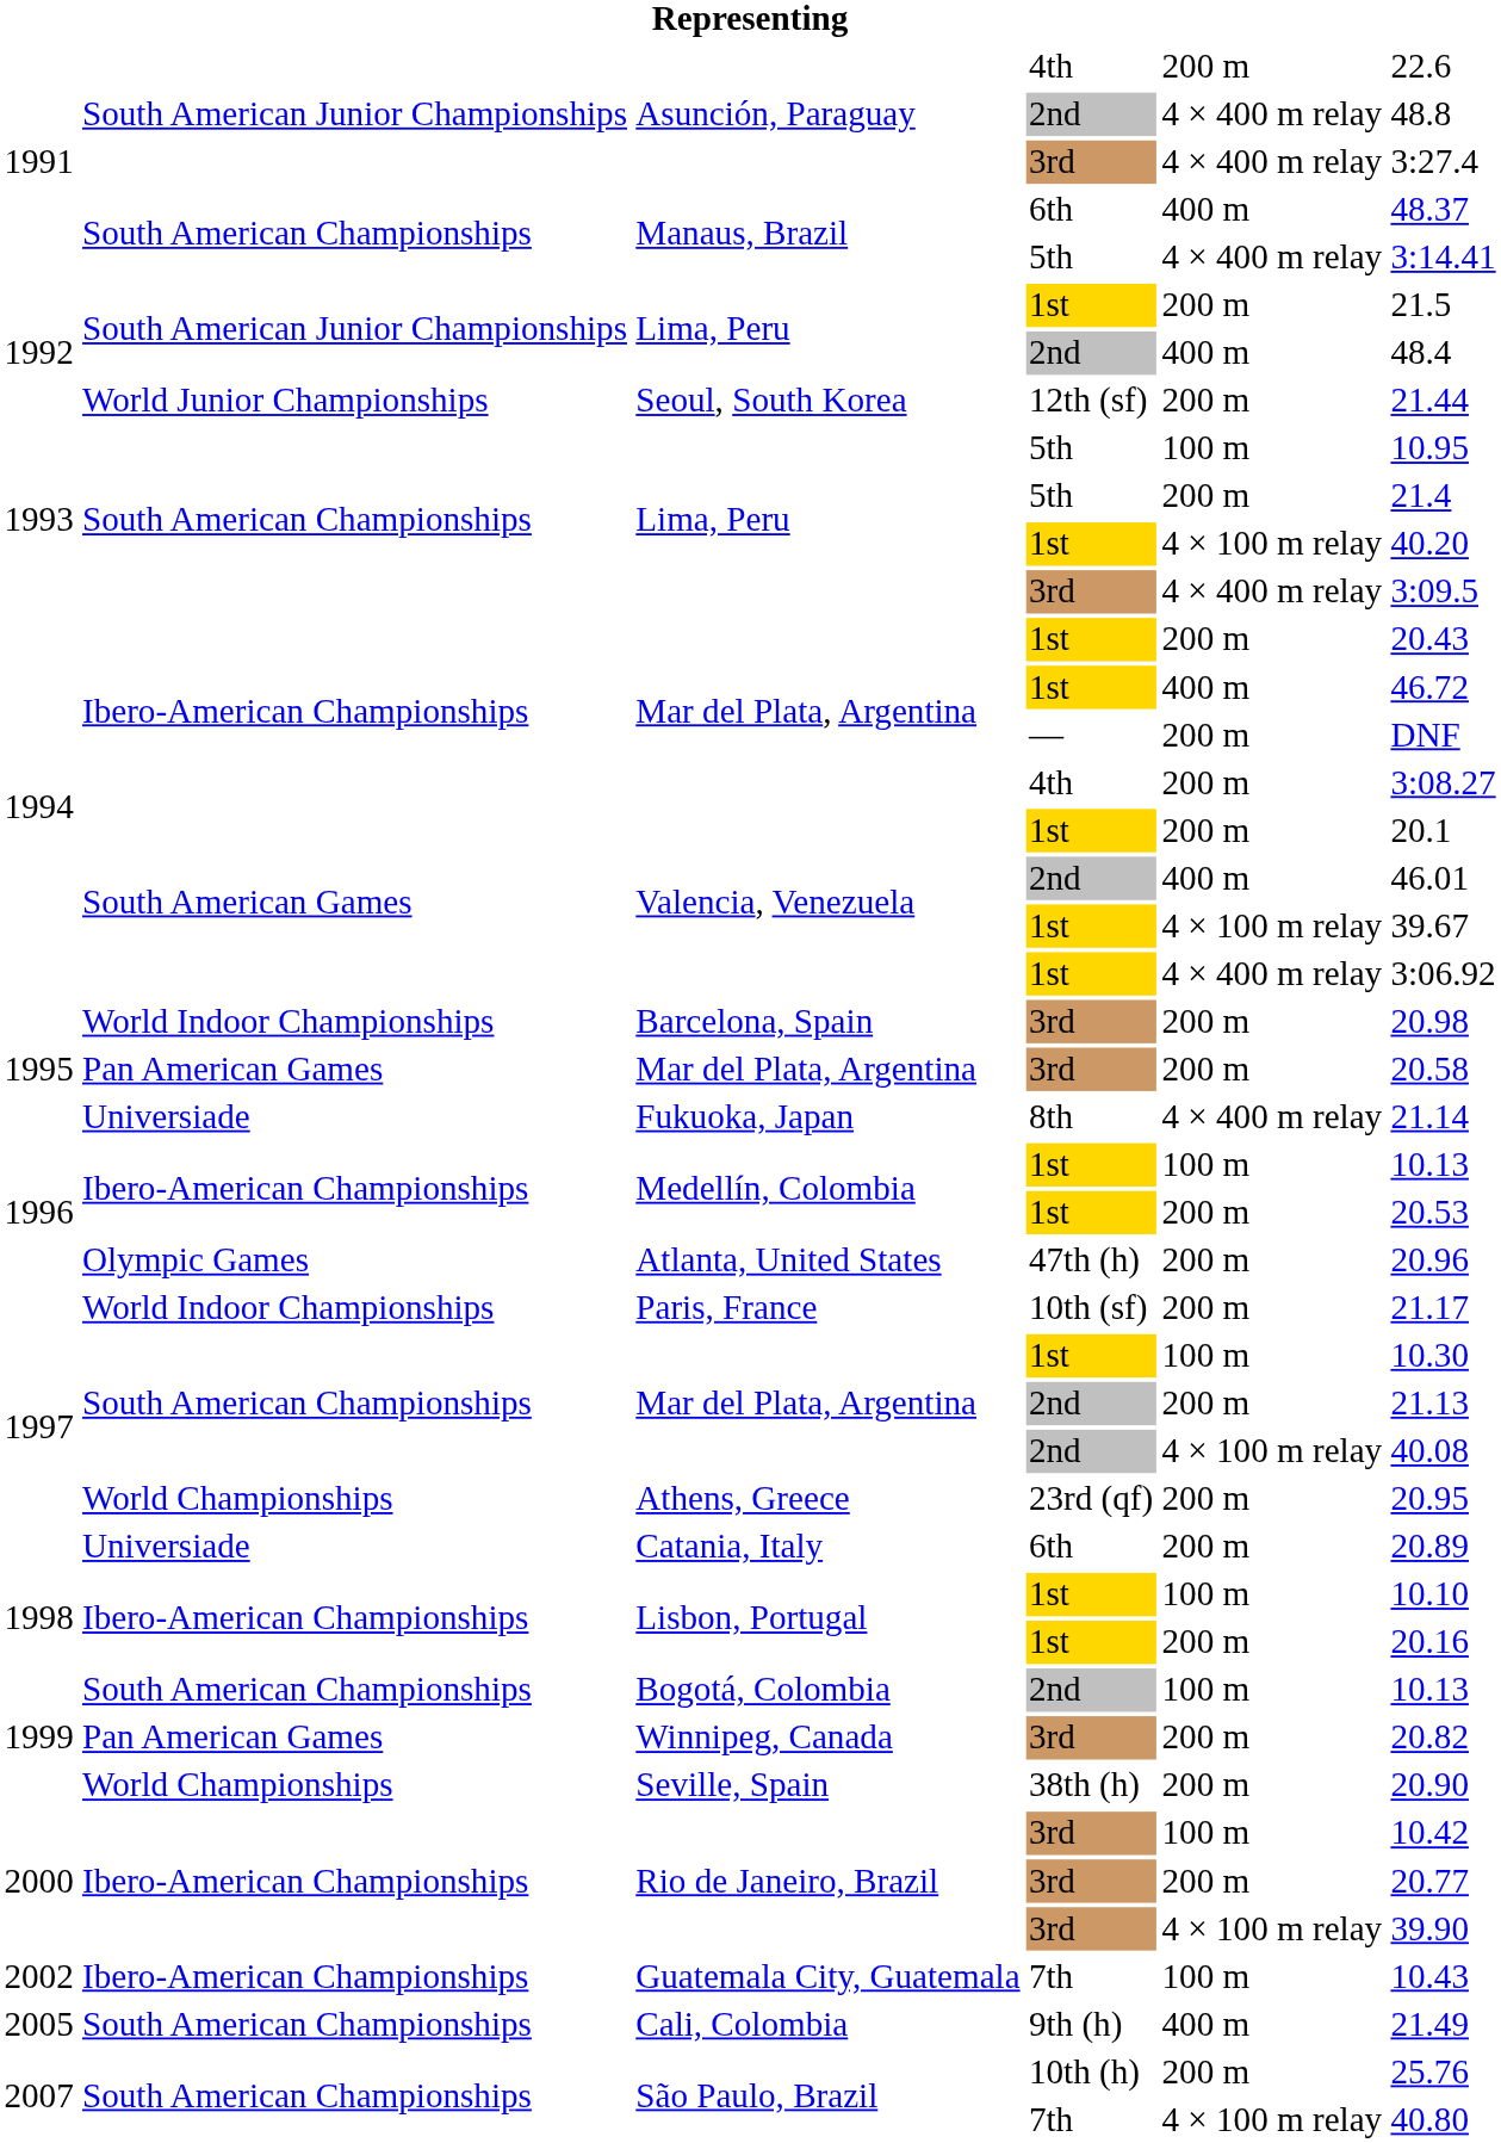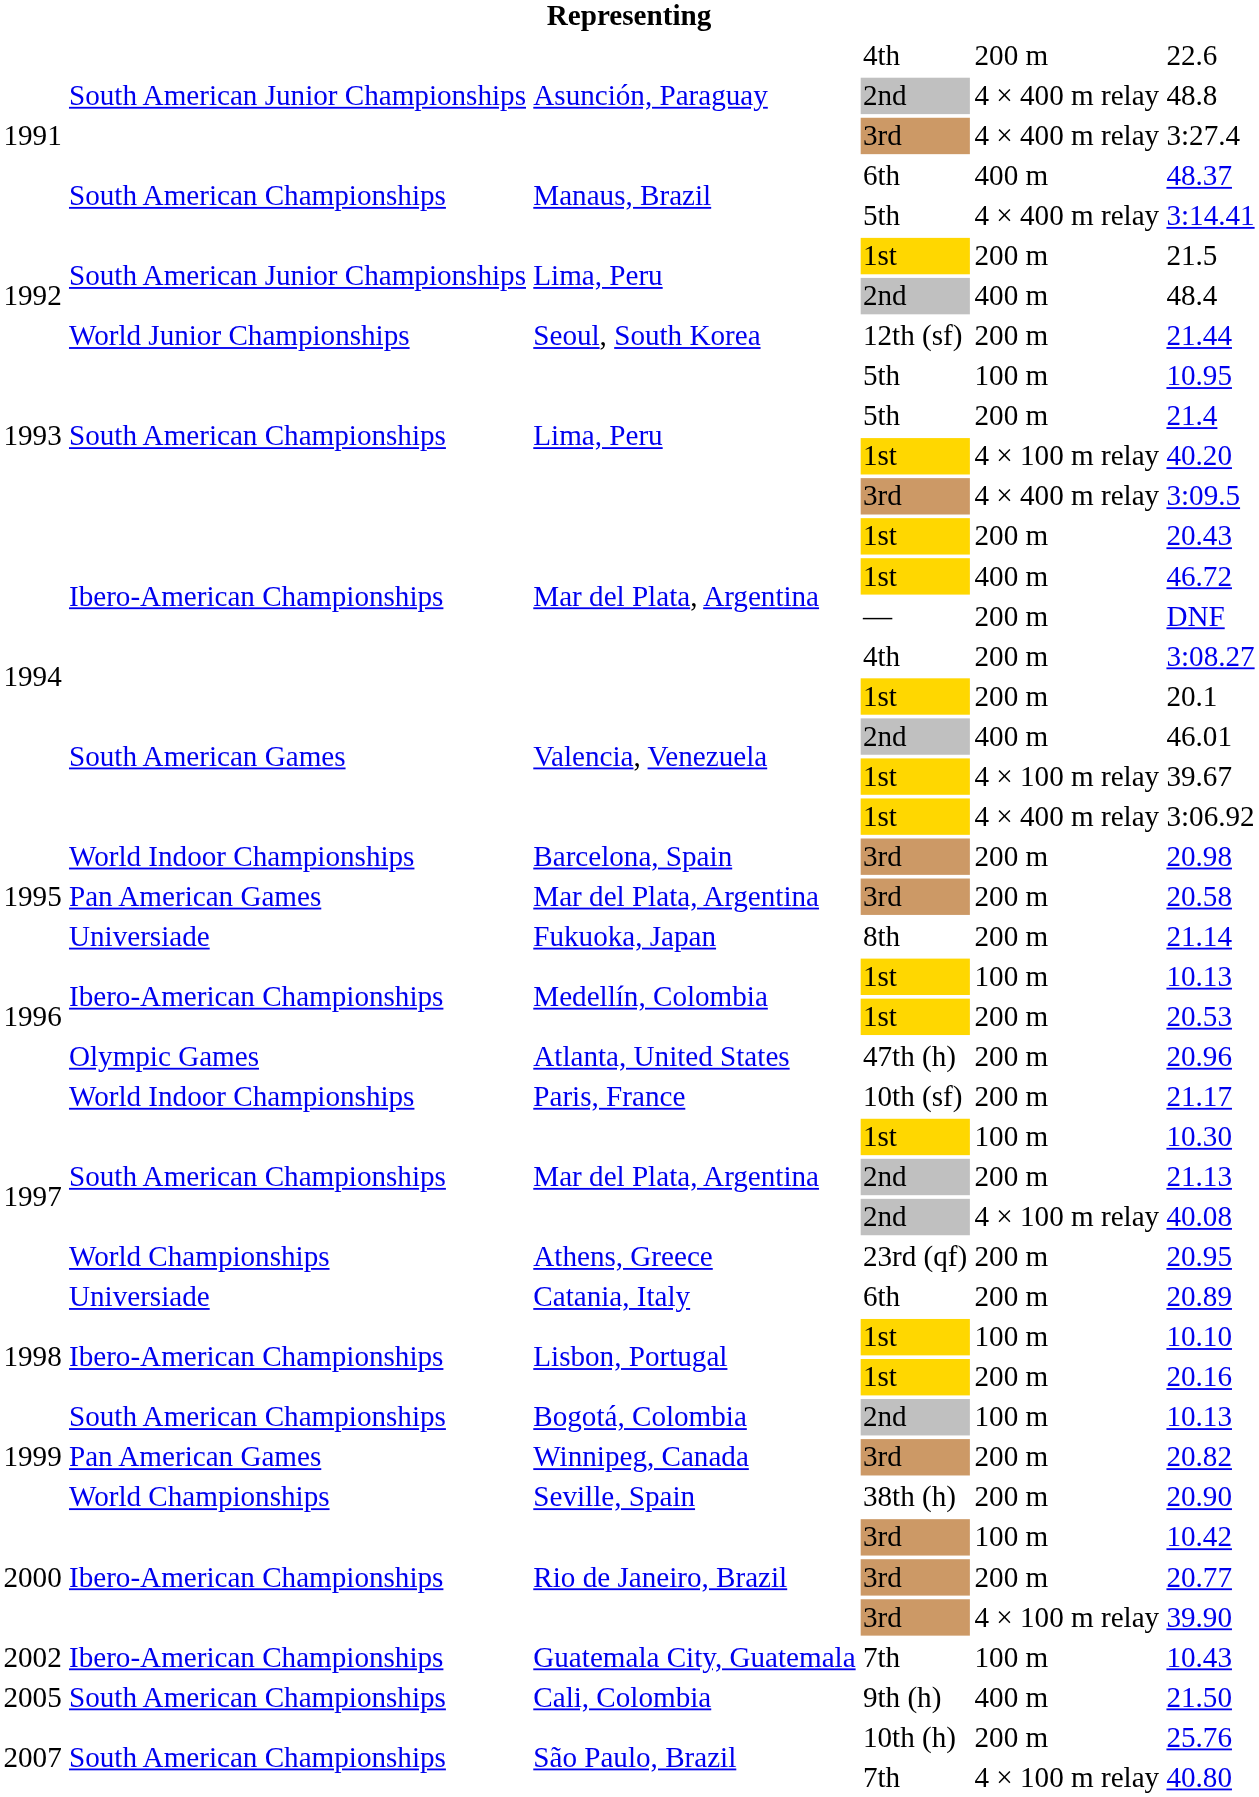Fukuoka, Japan | column 5: 4 × 400 m relay -> 200 m
Cali, Colombia | column 6: 21.49 -> 21.50
